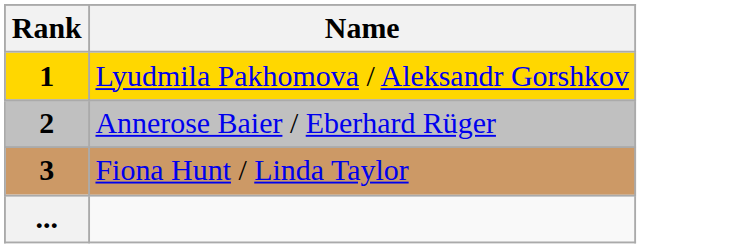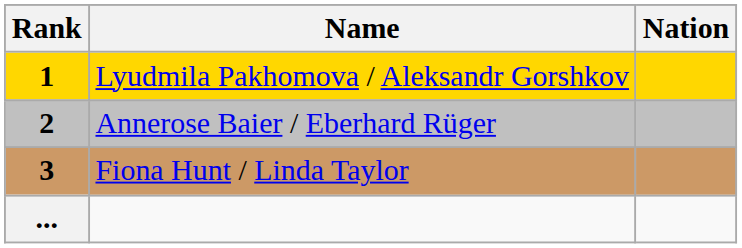+ column: Nation
